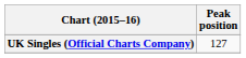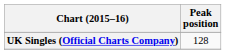UK Singles (Official Charts Company) | Peak position: 127 -> 128
